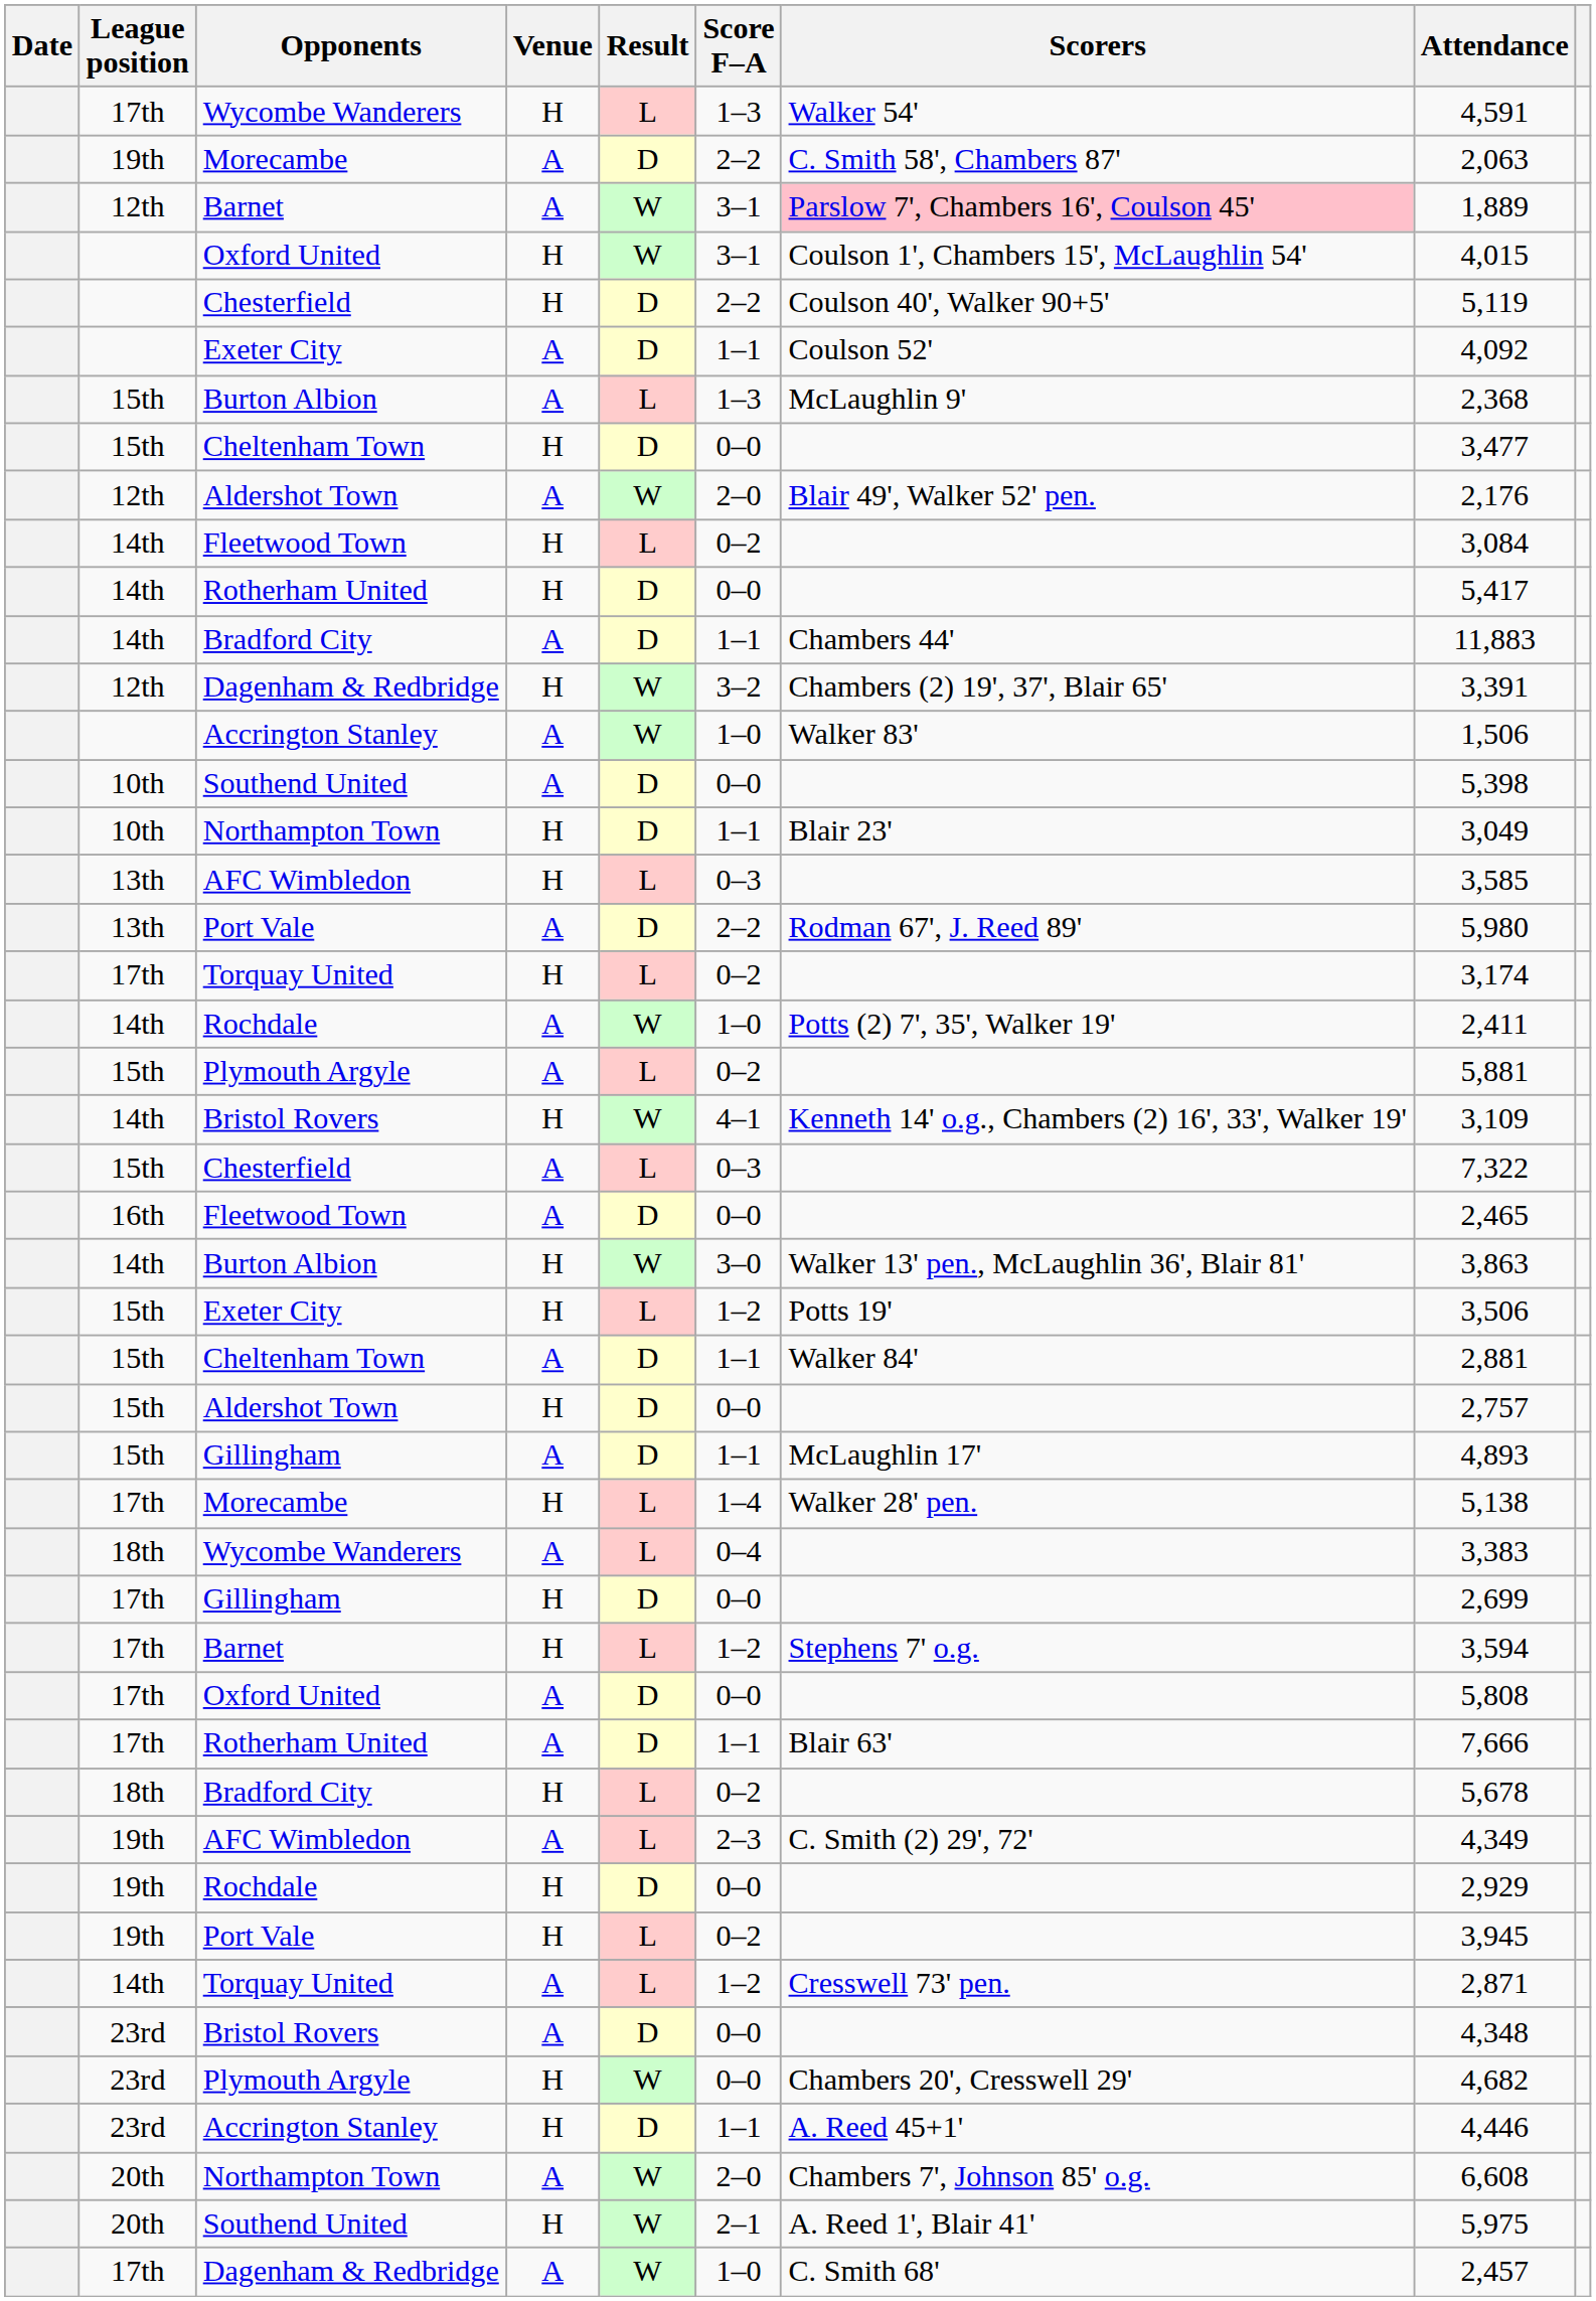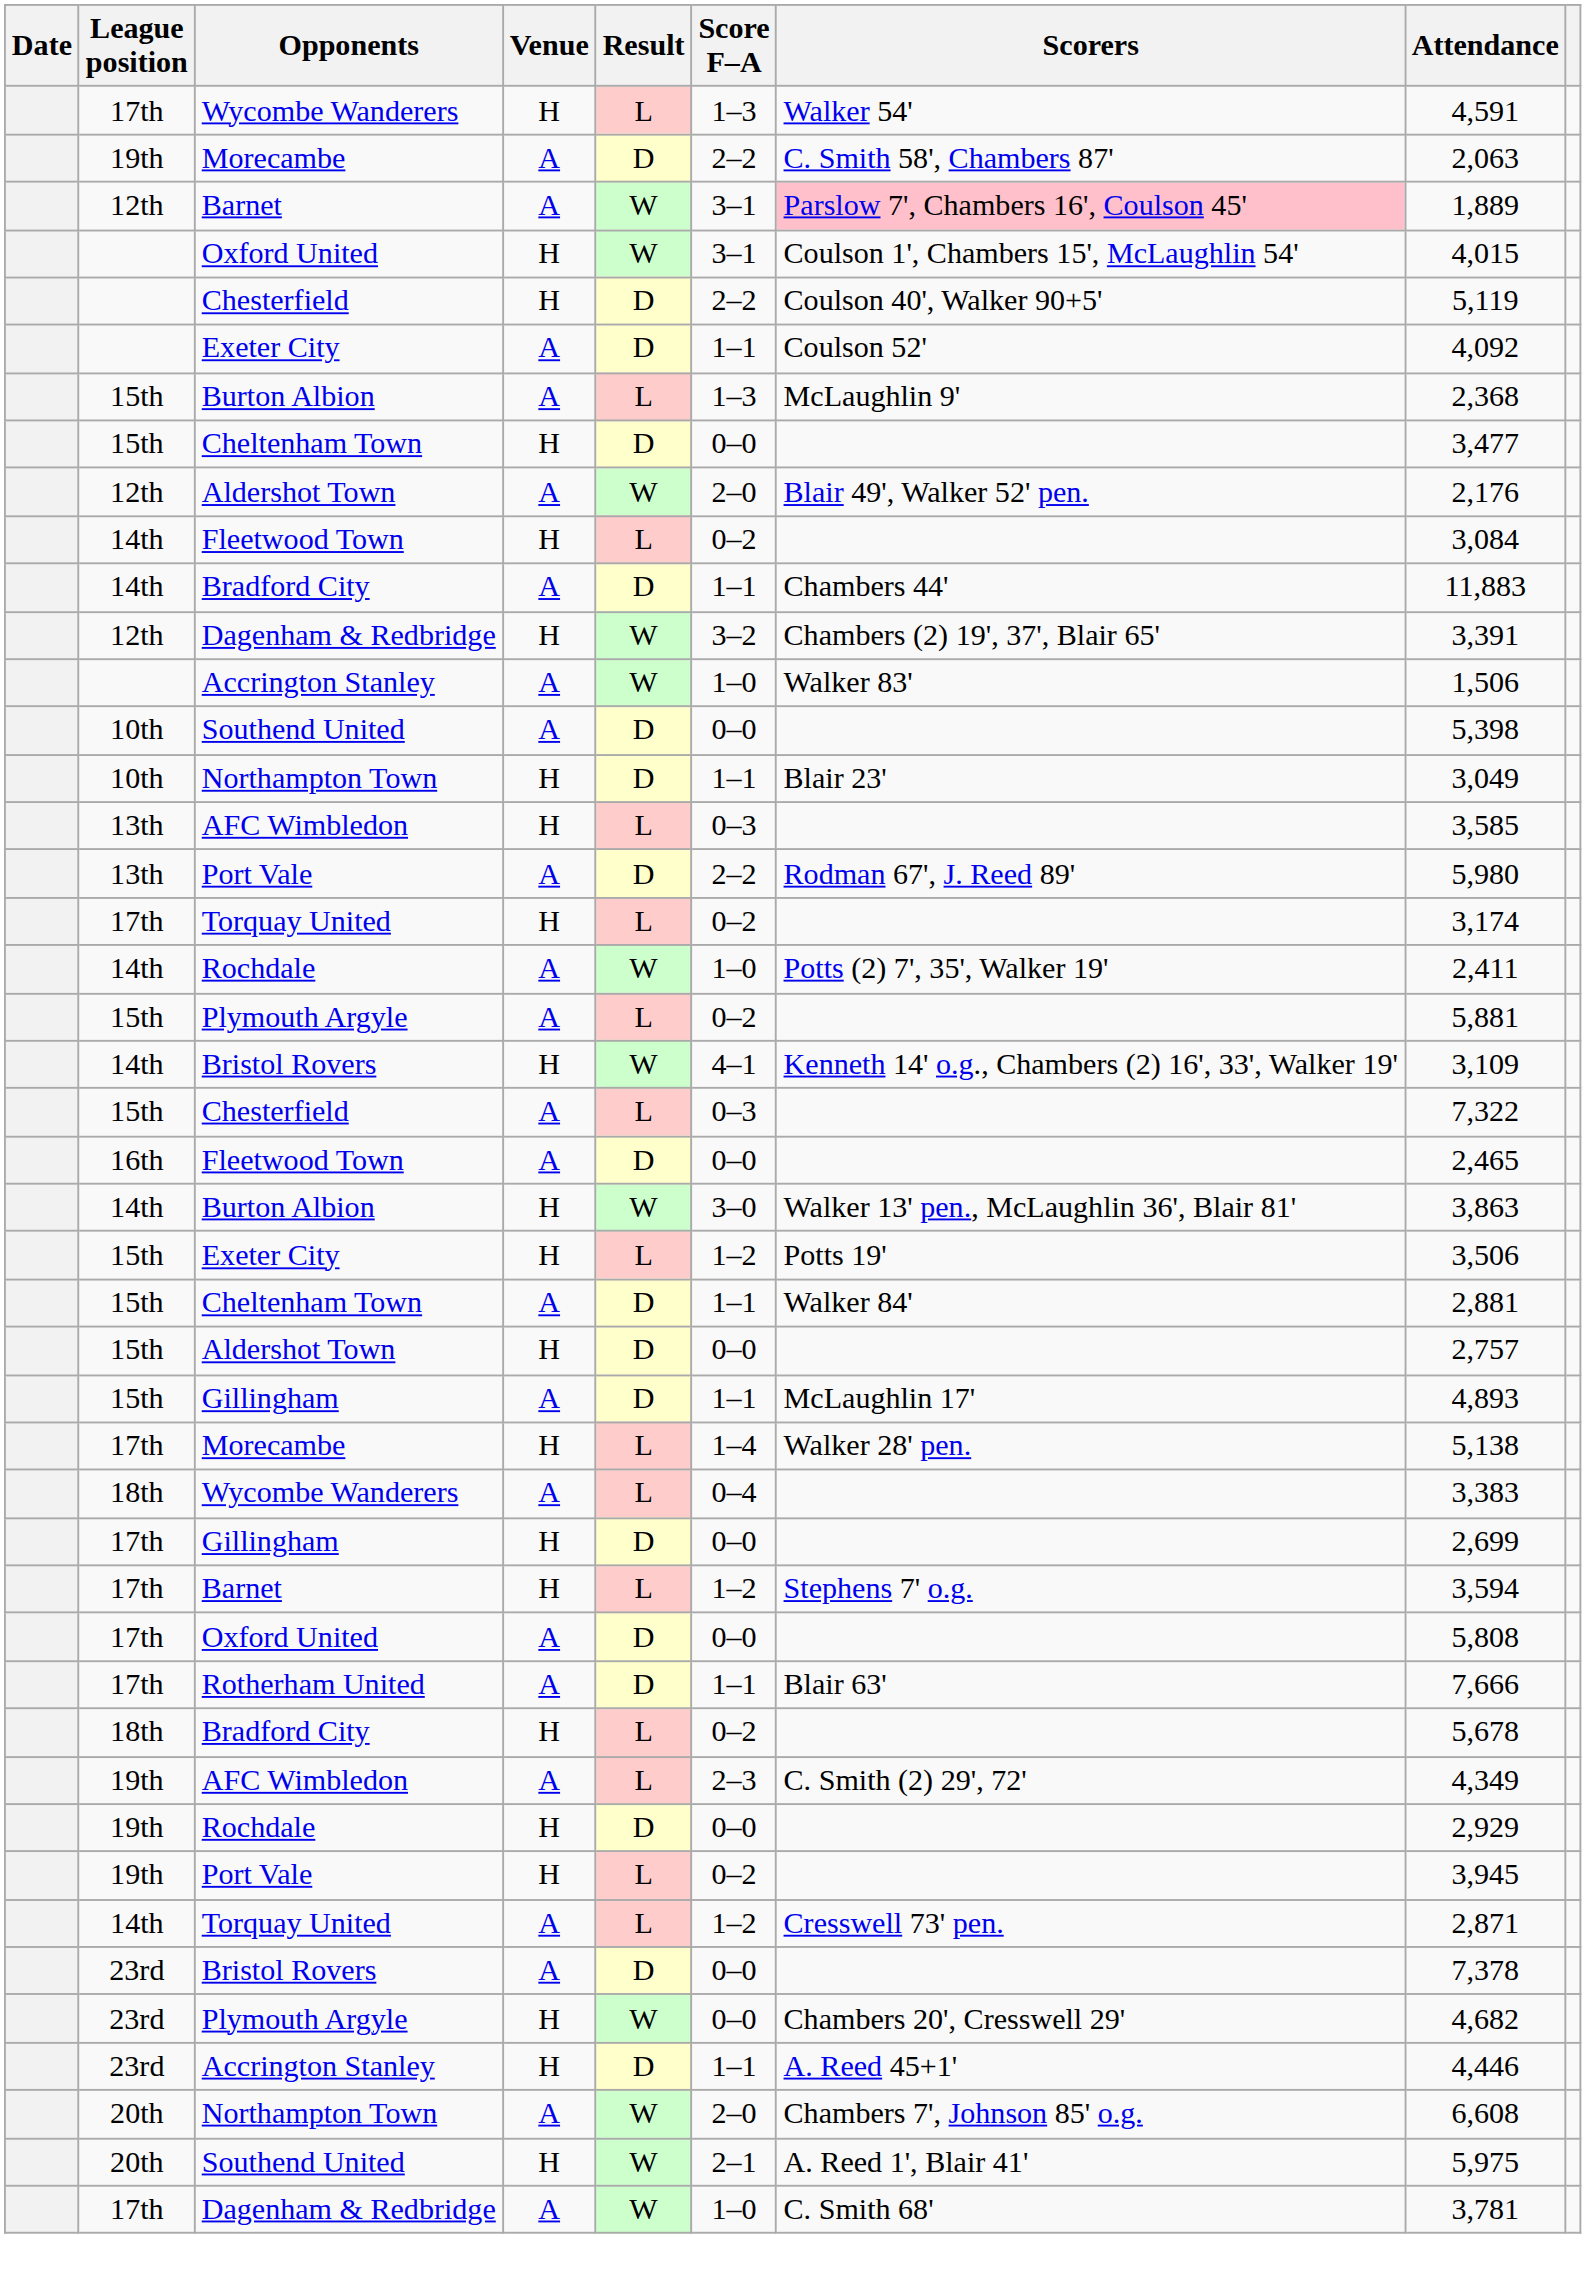- row: 14th | Rotherham United | H | D | 0–0 | 5,417
Bristol Rovers / A | Attendance: 4,348 -> 7,378
Dagenham & Redbridge / A | Attendance: 2,457 -> 3,781
